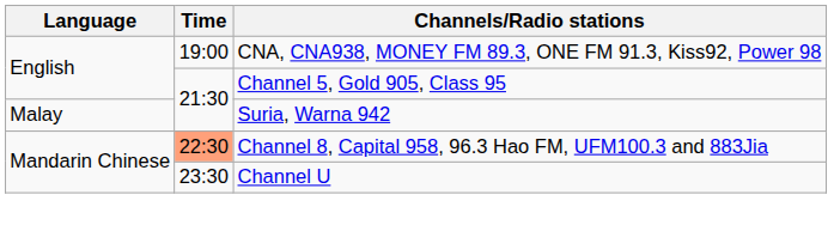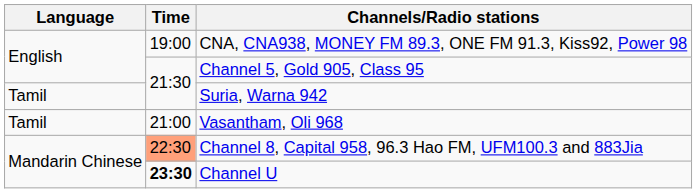Suria, Warna 942 | Language: Malay -> Tamil
+ row: Tamil | 21:00 | Vasantham, Oli 968
Channel U | Time: normal -> bold
